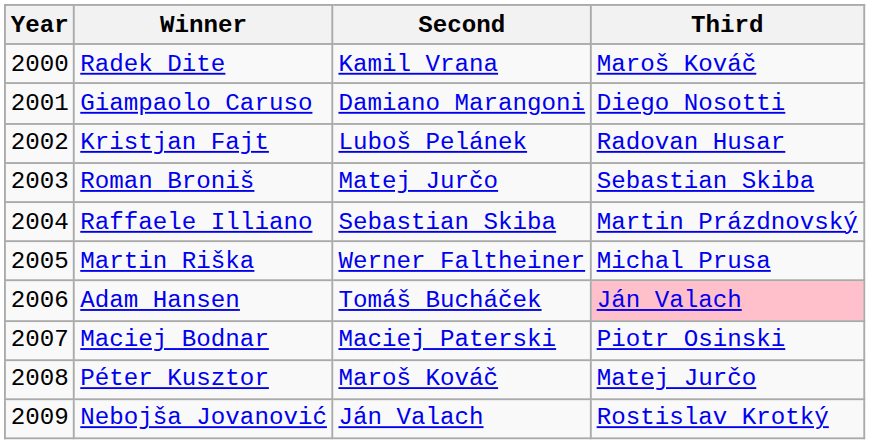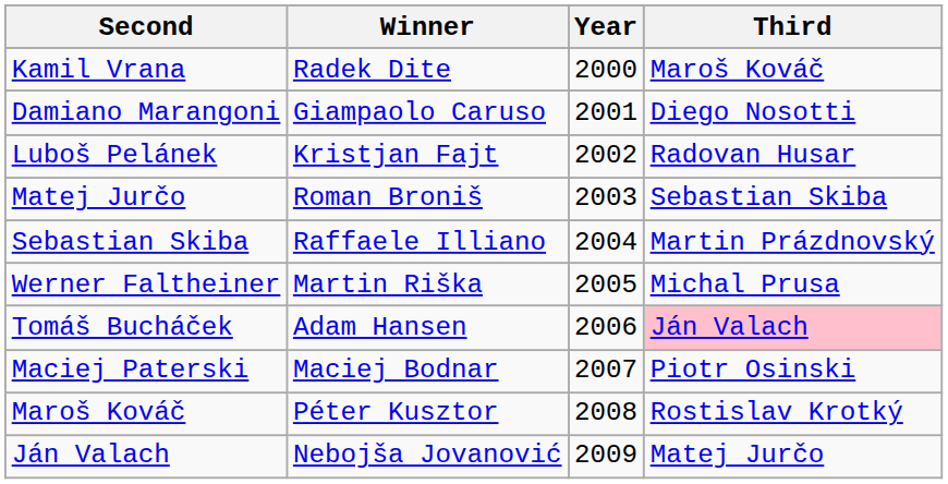columns swapped: Year <-> Second
Péter Kusztor | Third: Matej Jurčo -> Rostislav Krotký
Nebojša Jovanović | Third: Rostislav Krotký -> Matej Jurčo
